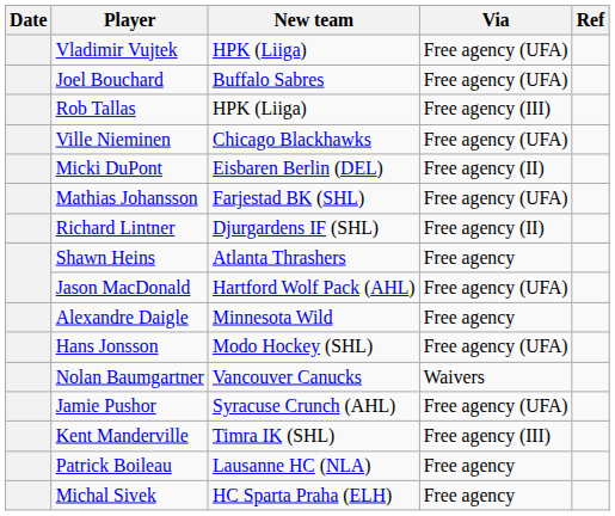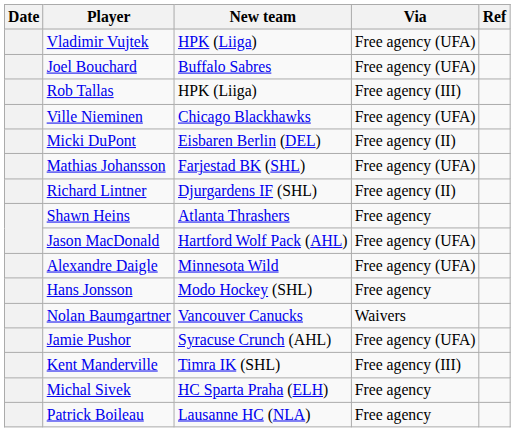Alexandre Daigle | Via: Free agency -> Free agency (UFA)
Hans Jonsson | Via: Free agency (UFA) -> Free agency
rows swapped: Patrick Boileau <-> Michal Sivek
